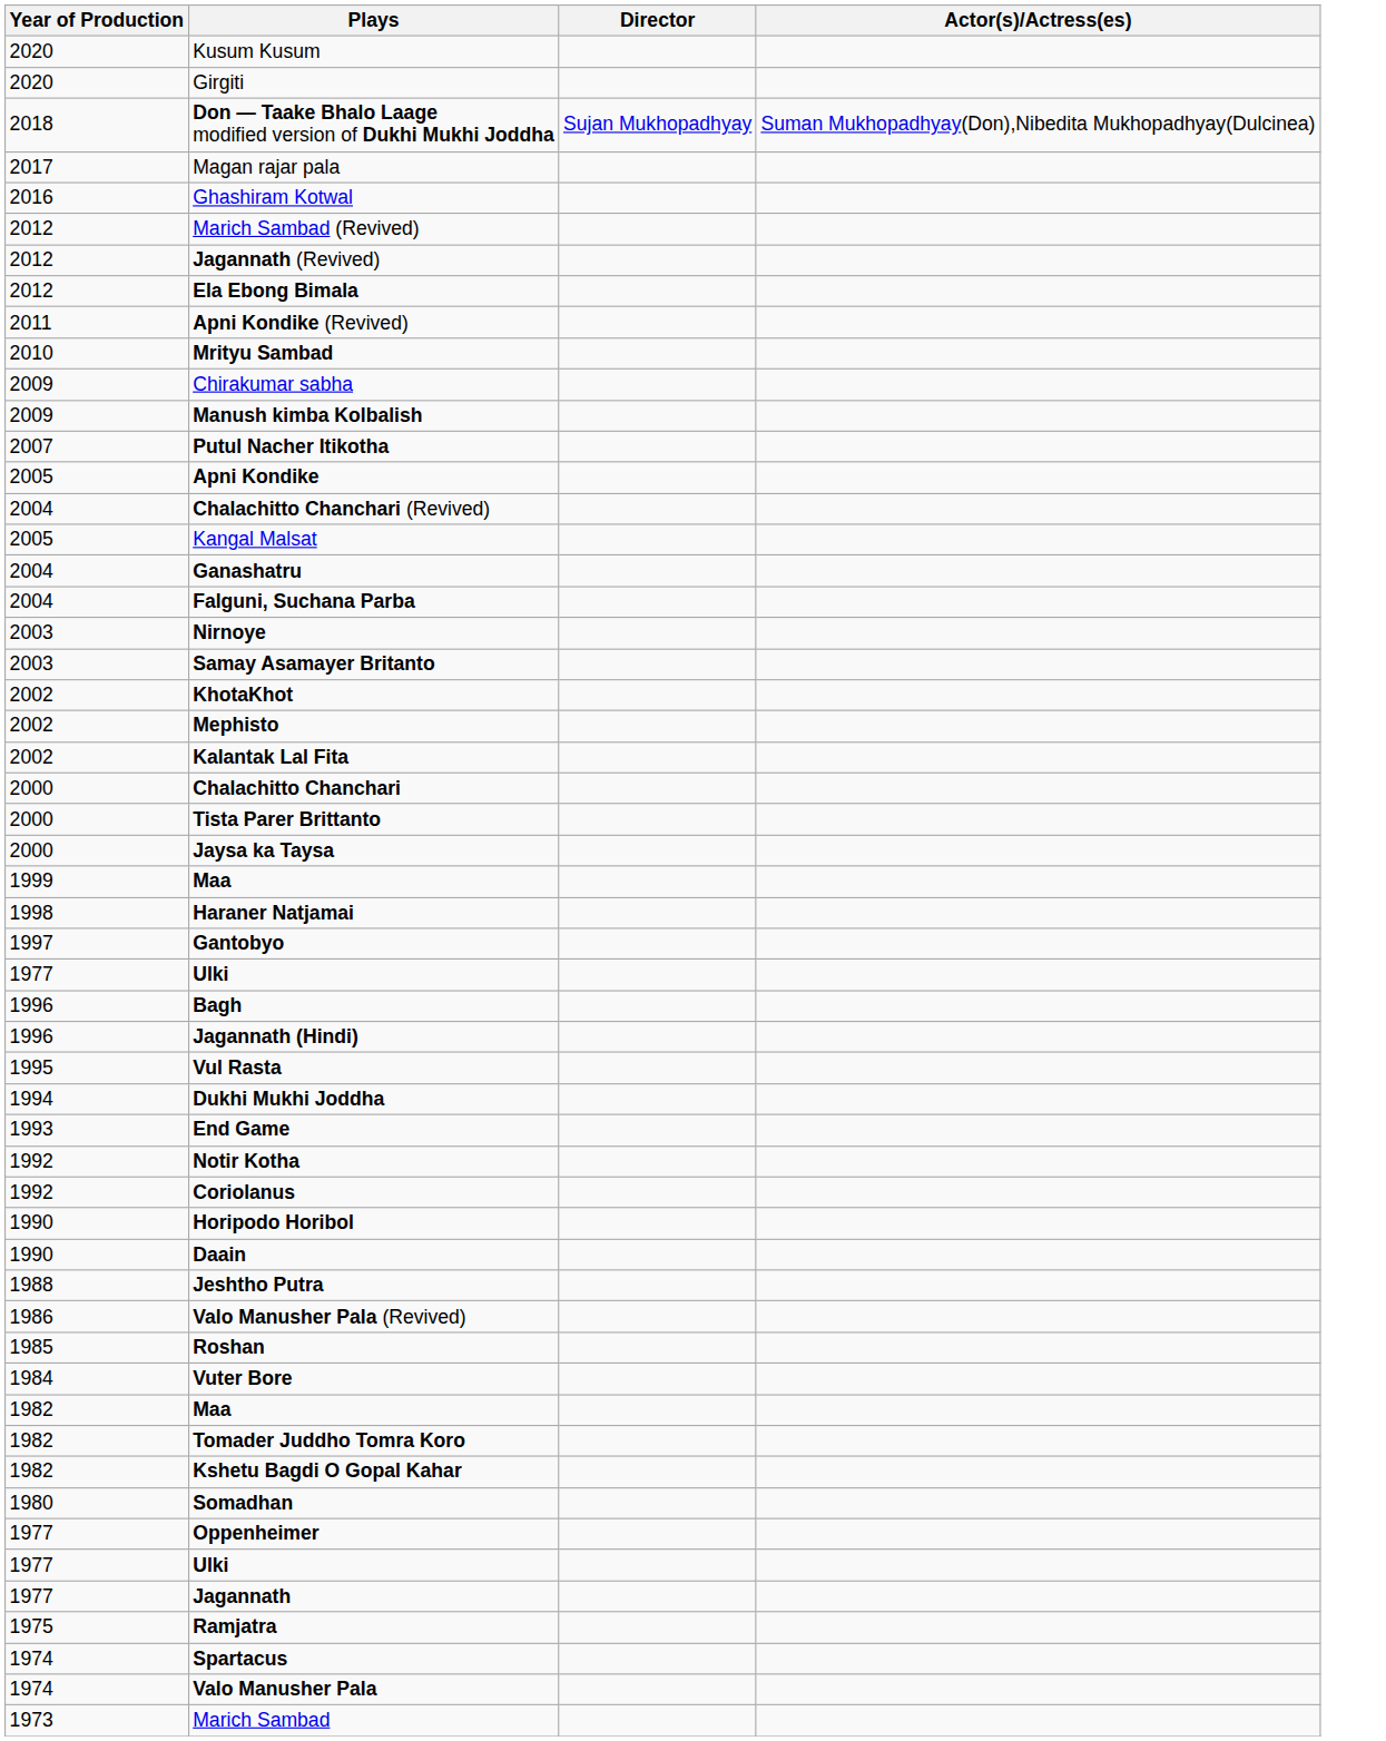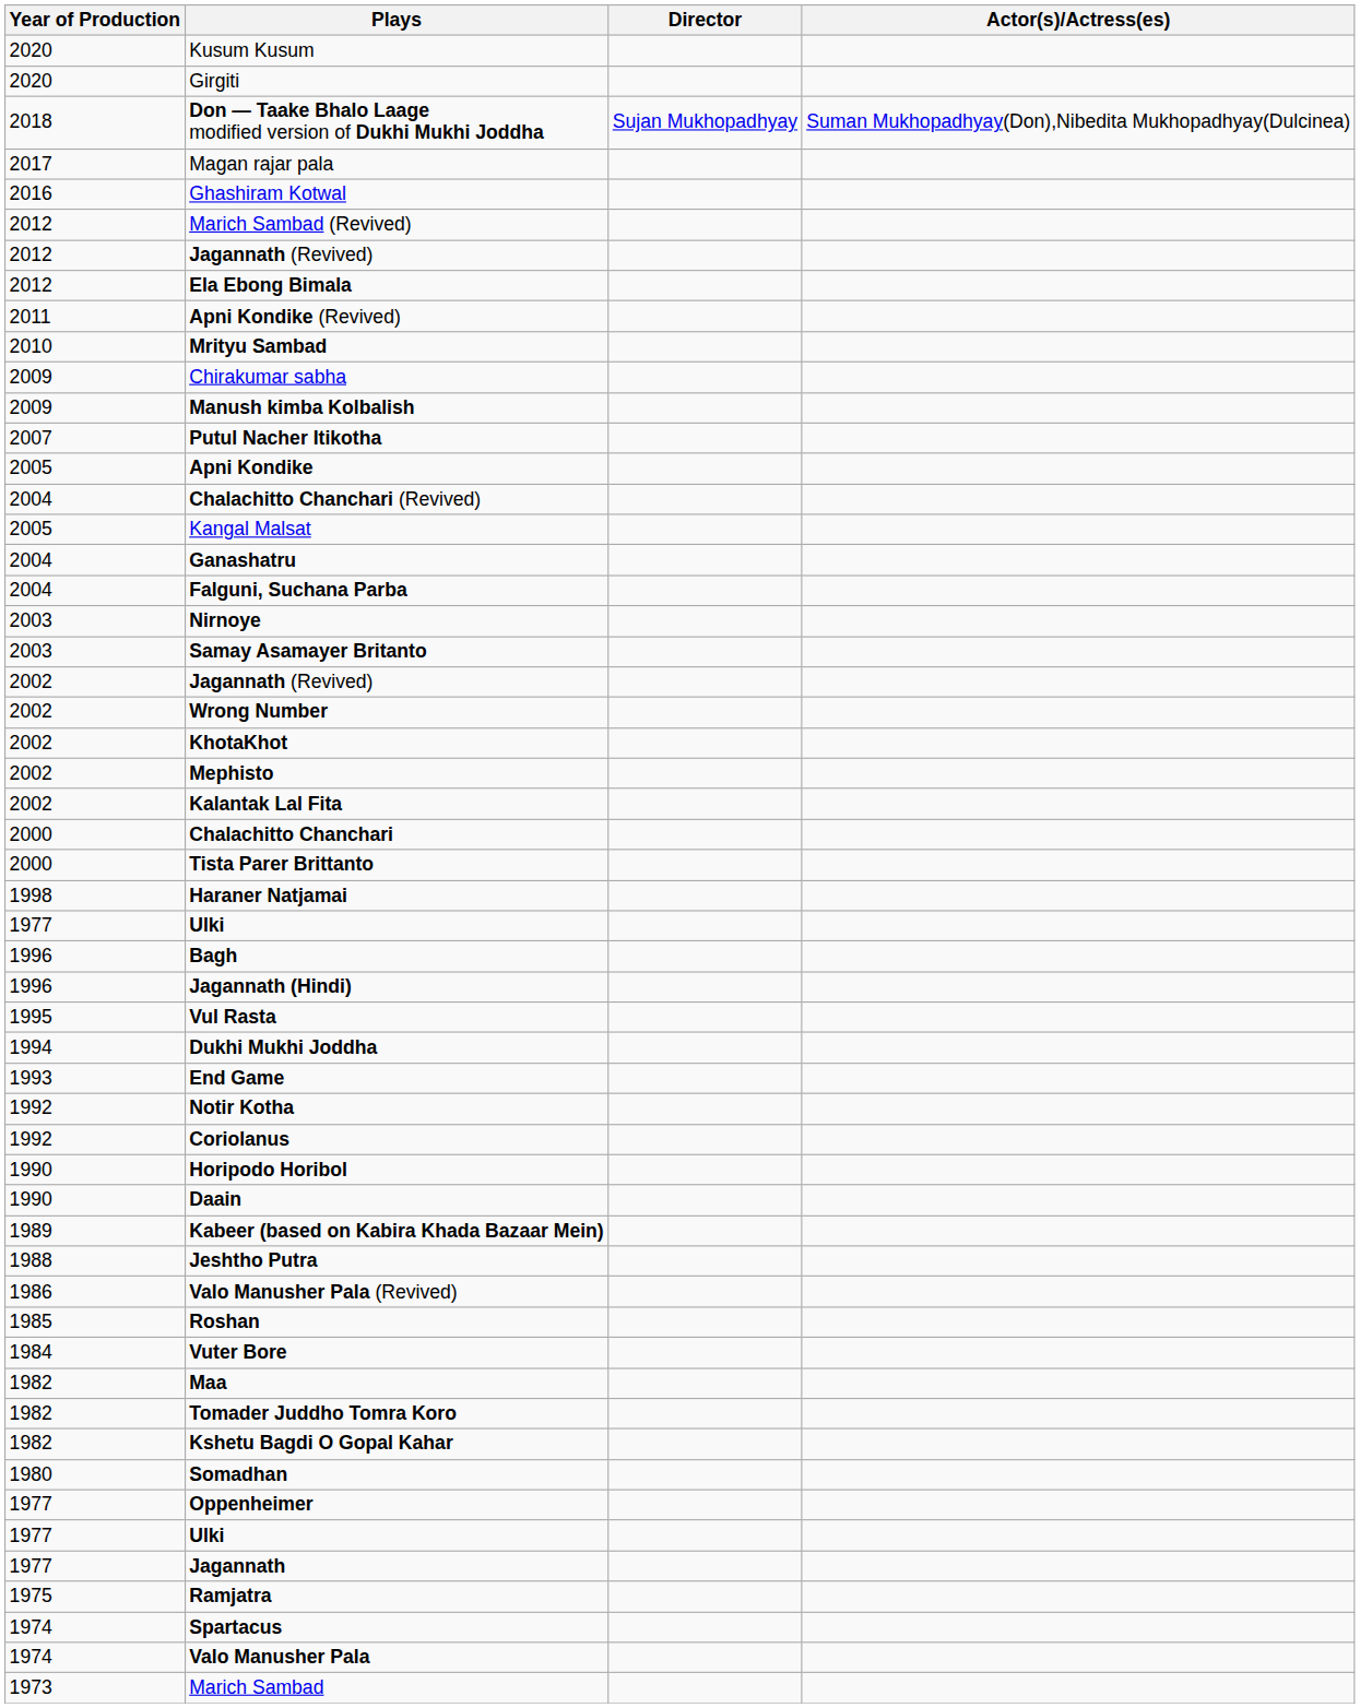+ row: 2002 | Jagannath (Revived)
+ row: 2002 | Wrong Number
- row: 2000 | Jaysa ka Taysa
- row: 1999 | Maa
- row: 1997 | Gantobyo
+ row: 1989 | Kabeer (based on Kabira Khada Bazaar Mein)
